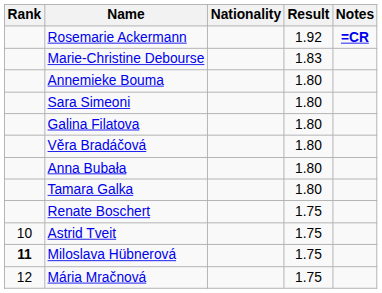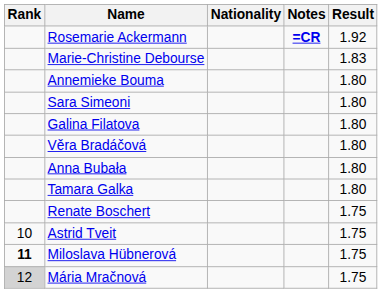columns swapped: Result <-> Notes
Mária Mračnová | Rank: no background -> lightgrey background
